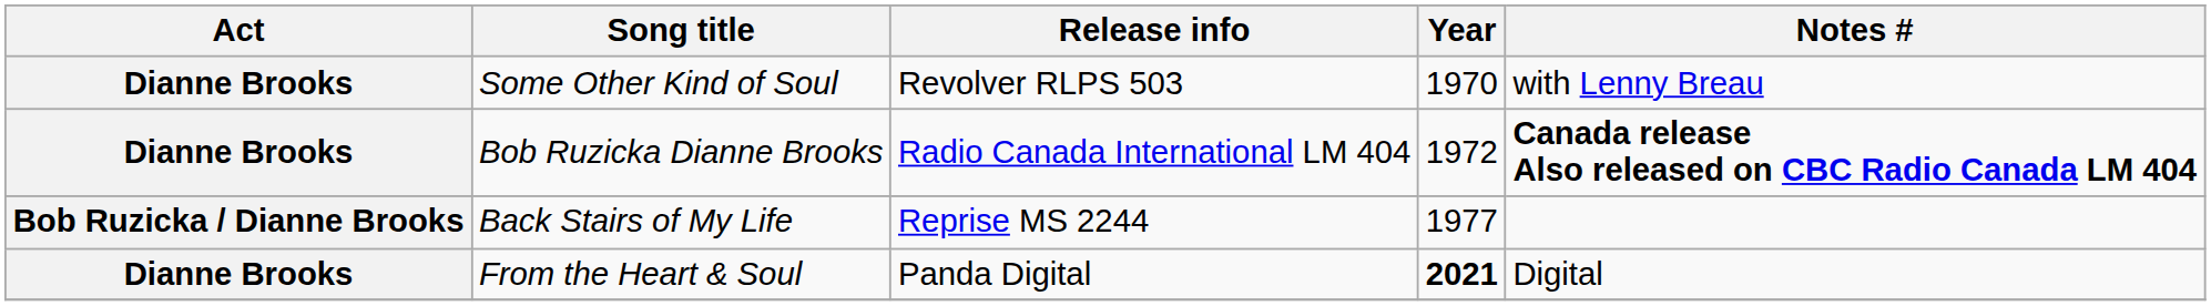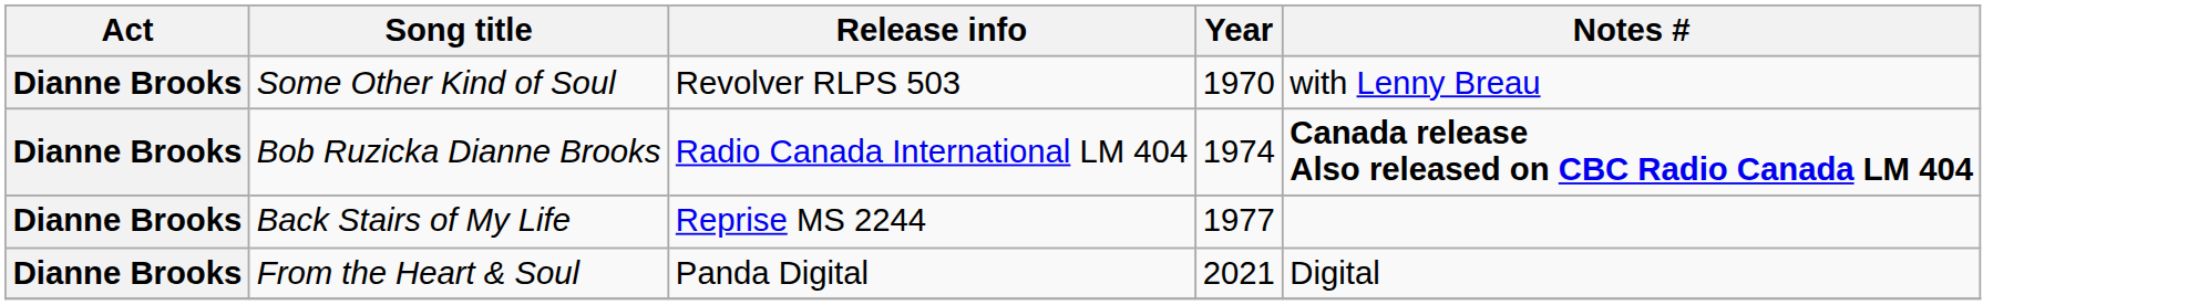Bob Ruzicka Dianne Brooks | Year: 1972 -> 1974
Back Stairs of My Life | Act: Bob Ruzicka / Dianne Brooks -> Dianne Brooks
From the Heart & Soul | Year: bold -> normal
